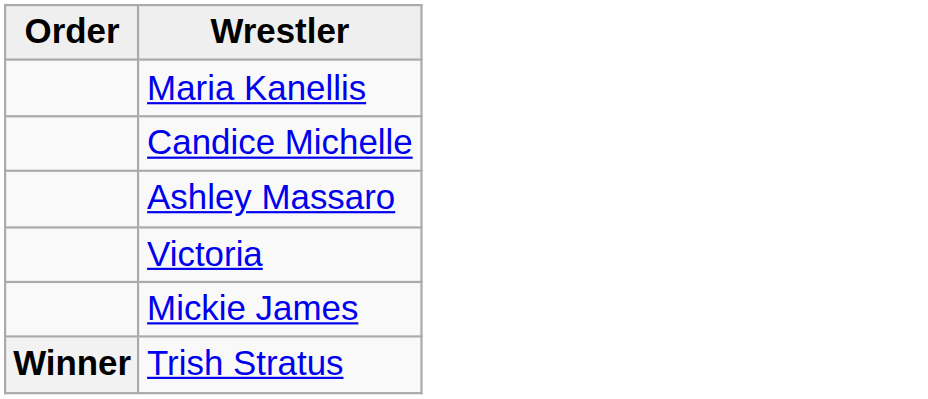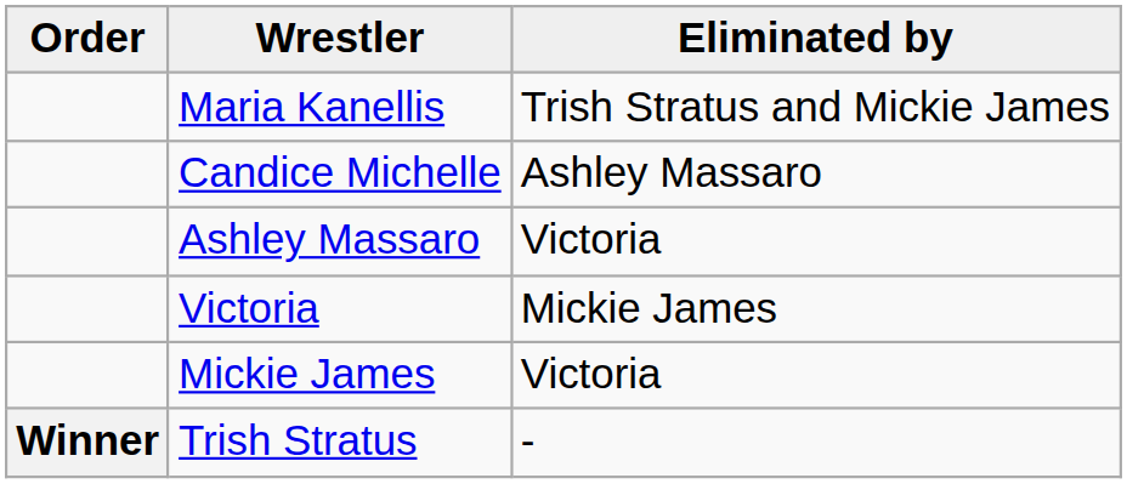+ column: Eliminated by | Trish Stratus and Mickie James | Ashley Massaro | Victoria | Mickie James | Victoria | -
